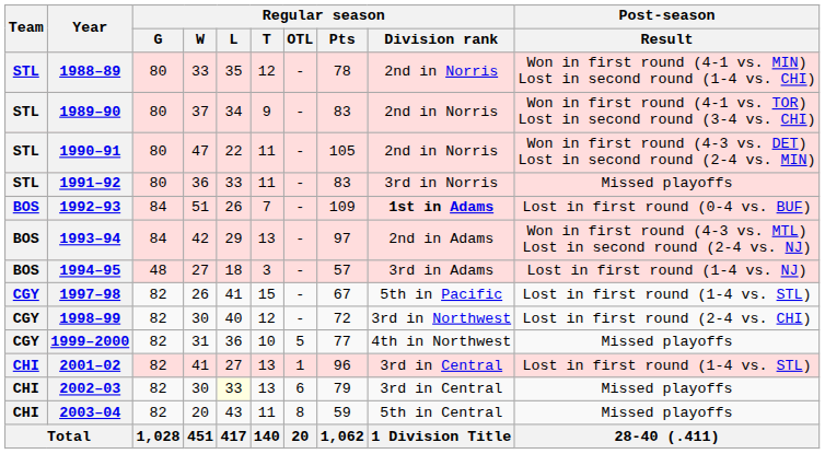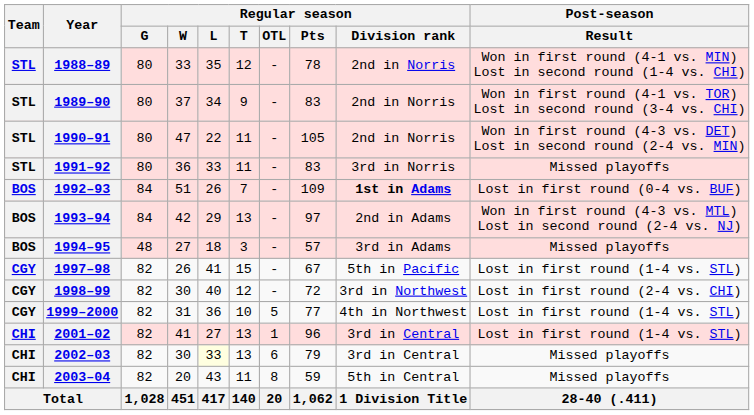1994–95 | Post-season / Result: Lost in first round (1-4 vs. NJ) -> Missed playoffs
1999–2000 | Post-season / Result: Missed playoffs -> Lost in first round (1-4 vs. STL)
